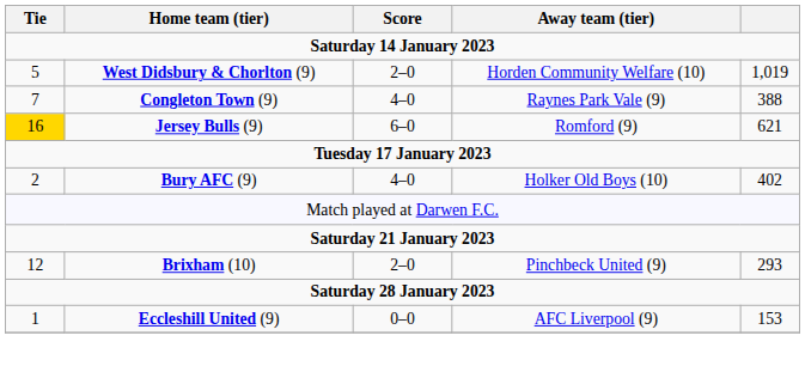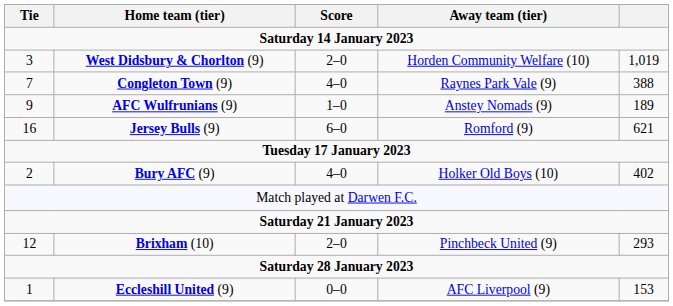West Didsbury & Chorlton (9) | Tie: 5 -> 3
+ row: 9 | AFC Wulfrunians (9) | 1–0 | Anstey Nomads (9) | 189
Jersey Bulls (9) | Tie: gold background -> no background
